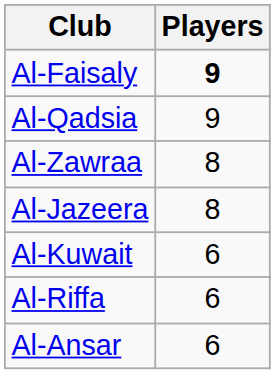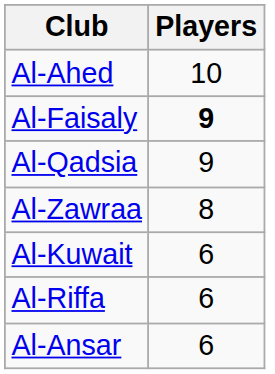+ row: Al-Ahed | 10
- row: Al-Jazeera | 8
